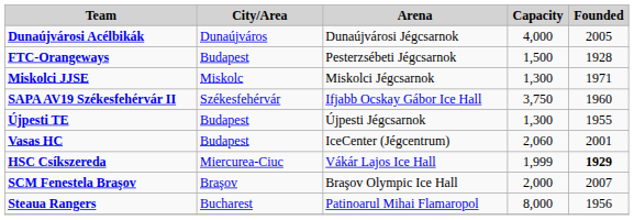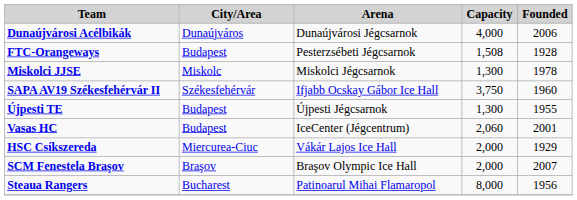Dunaújvárosi Acélbikák | Founded: 2005 -> 2006
FTC-Orangeways | Capacity: 1,500 -> 1,508
Miskolci JJSE | Founded: 1971 -> 1978
HSC Csíkszereda | Capacity: 1,999 -> 2,000
HSC Csíkszereda | Founded: bold -> normal
